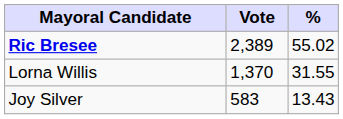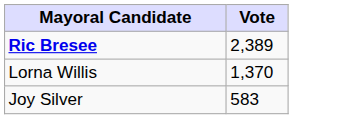- column: % | 55.02 | 31.55 | 13.43
